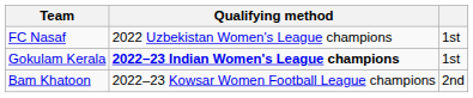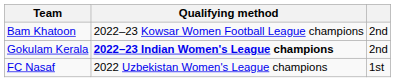rows swapped: FC Nasaf <-> Bam Khatoon
Gokulam Kerala | column 3: 1st -> 2nd
